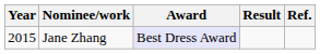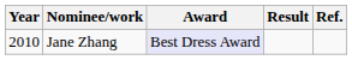Jane Zhang | Year: 2015 -> 2010
